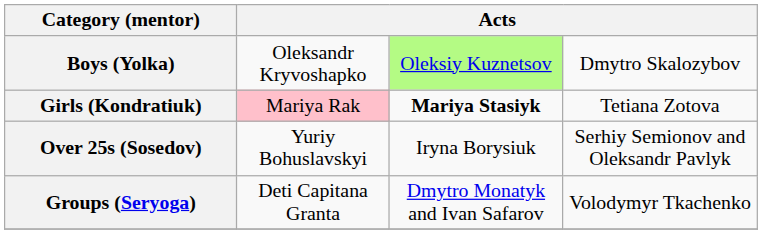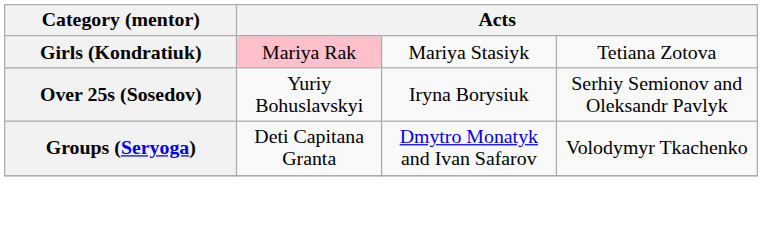- row: Boys (Yolka) | Oleksandr Kryvoshapko | Oleksiy Kuznetsov | Dmytro Skalozybov
Girls (Kondratiuk) | column 3: bold -> normal
